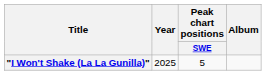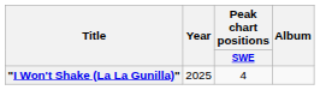"I Won't Shake (La La Gunilla)" | Peak chart positions / SWE: 5 -> 4
